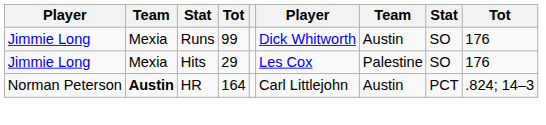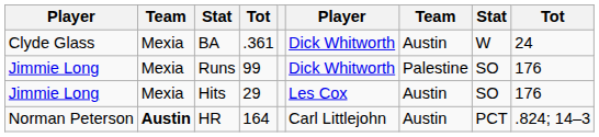+ row: Clyde Glass | Mexia | BA | .361 | Dick Whitworth | Austin | W | 24
Runs | column 7: Austin -> Palestine
Hits | column 7: Palestine -> Austin
